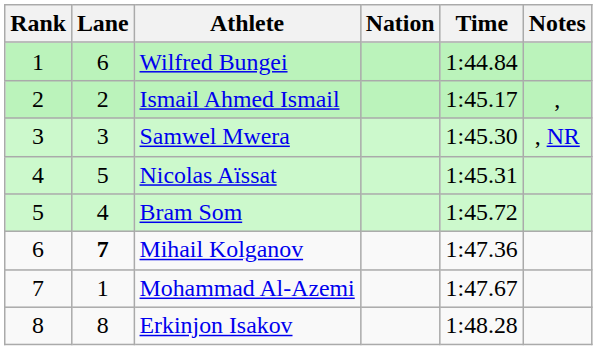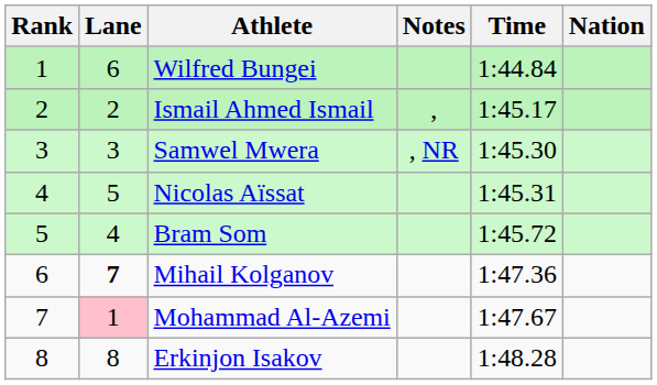columns swapped: Nation <-> Notes
Mohammad Al-Azemi | Lane: no background -> pink background
